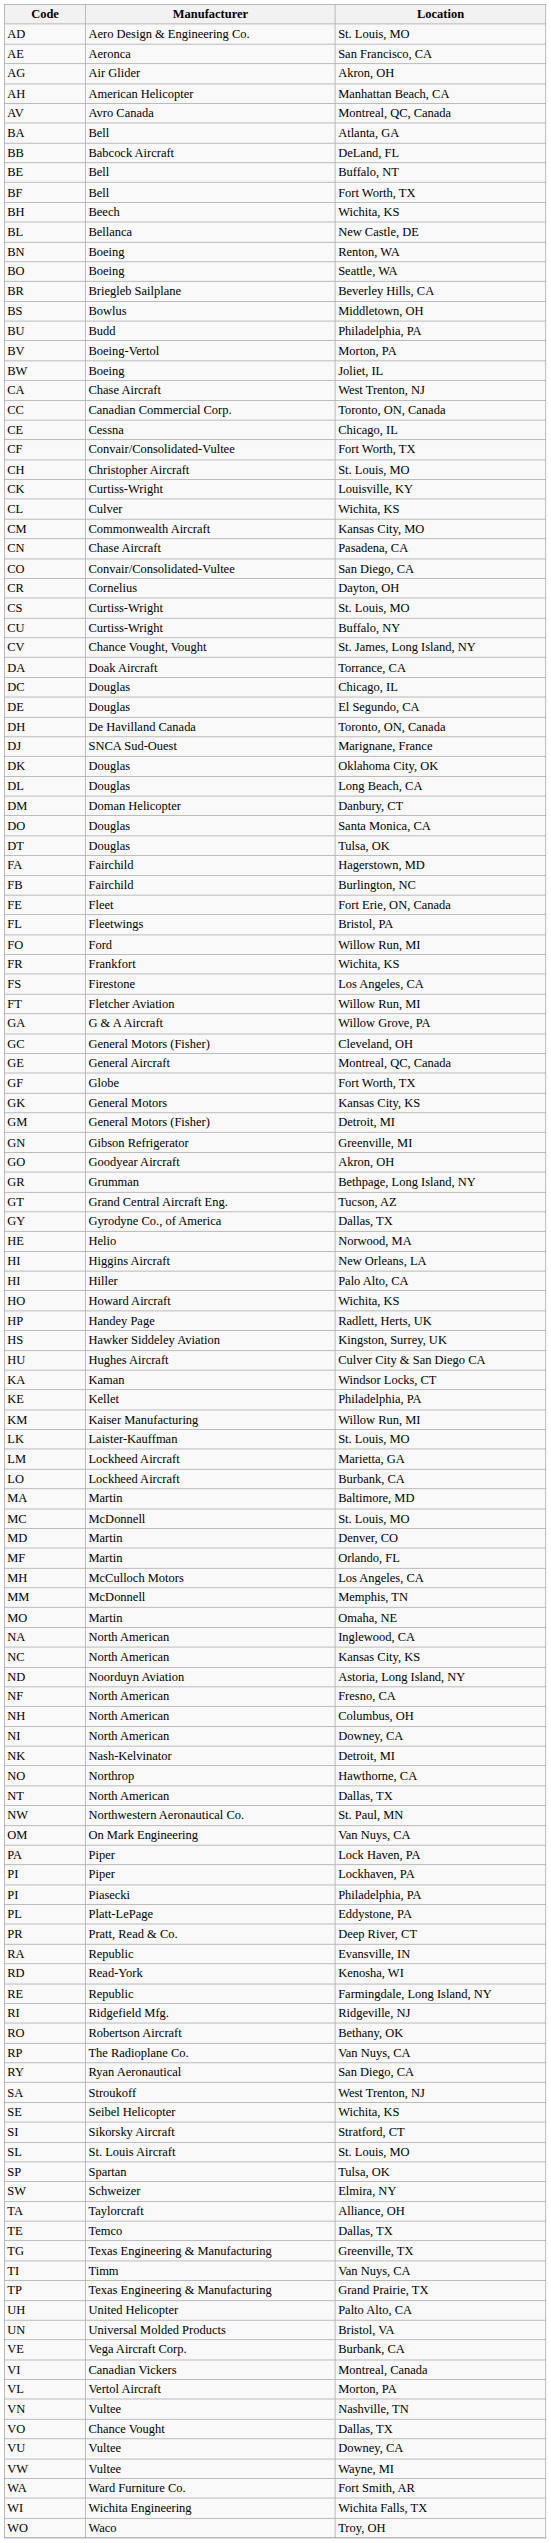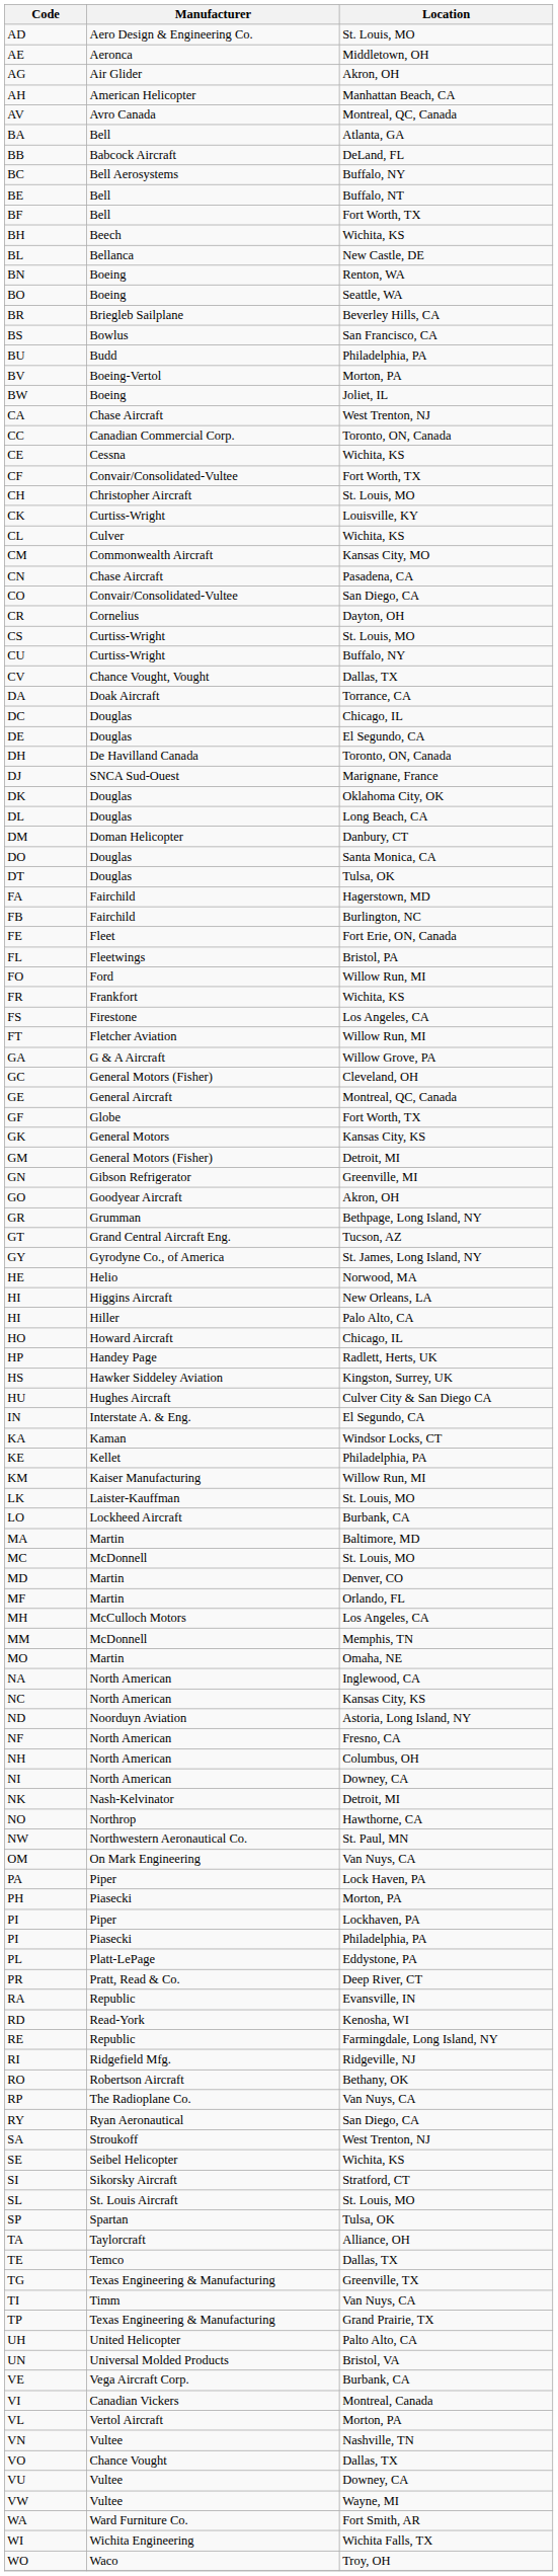AE | Location: San Francisco, CA -> Middletown, OH
+ row: BC | Bell Aerosystems | Buffalo, NY
BS | Location: Middletown, OH -> San Francisco, CA
CE | Location: Chicago, IL -> Wichita, KS
CV | Location: St. James, Long Island, NY -> Dallas, TX
GY | Location: Dallas, TX -> St. James, Long Island, NY
HO | Location: Wichita, KS -> Chicago, IL
+ row: IN | Interstate A. & Eng. | El Segundo, CA
- row: LM | Lockheed Aircraft | Marietta, GA
- row: NT | North American | Dallas, TX
+ row: PH | Piasecki | Morton, PA
- row: SW | Schweizer | Elmira, NY
